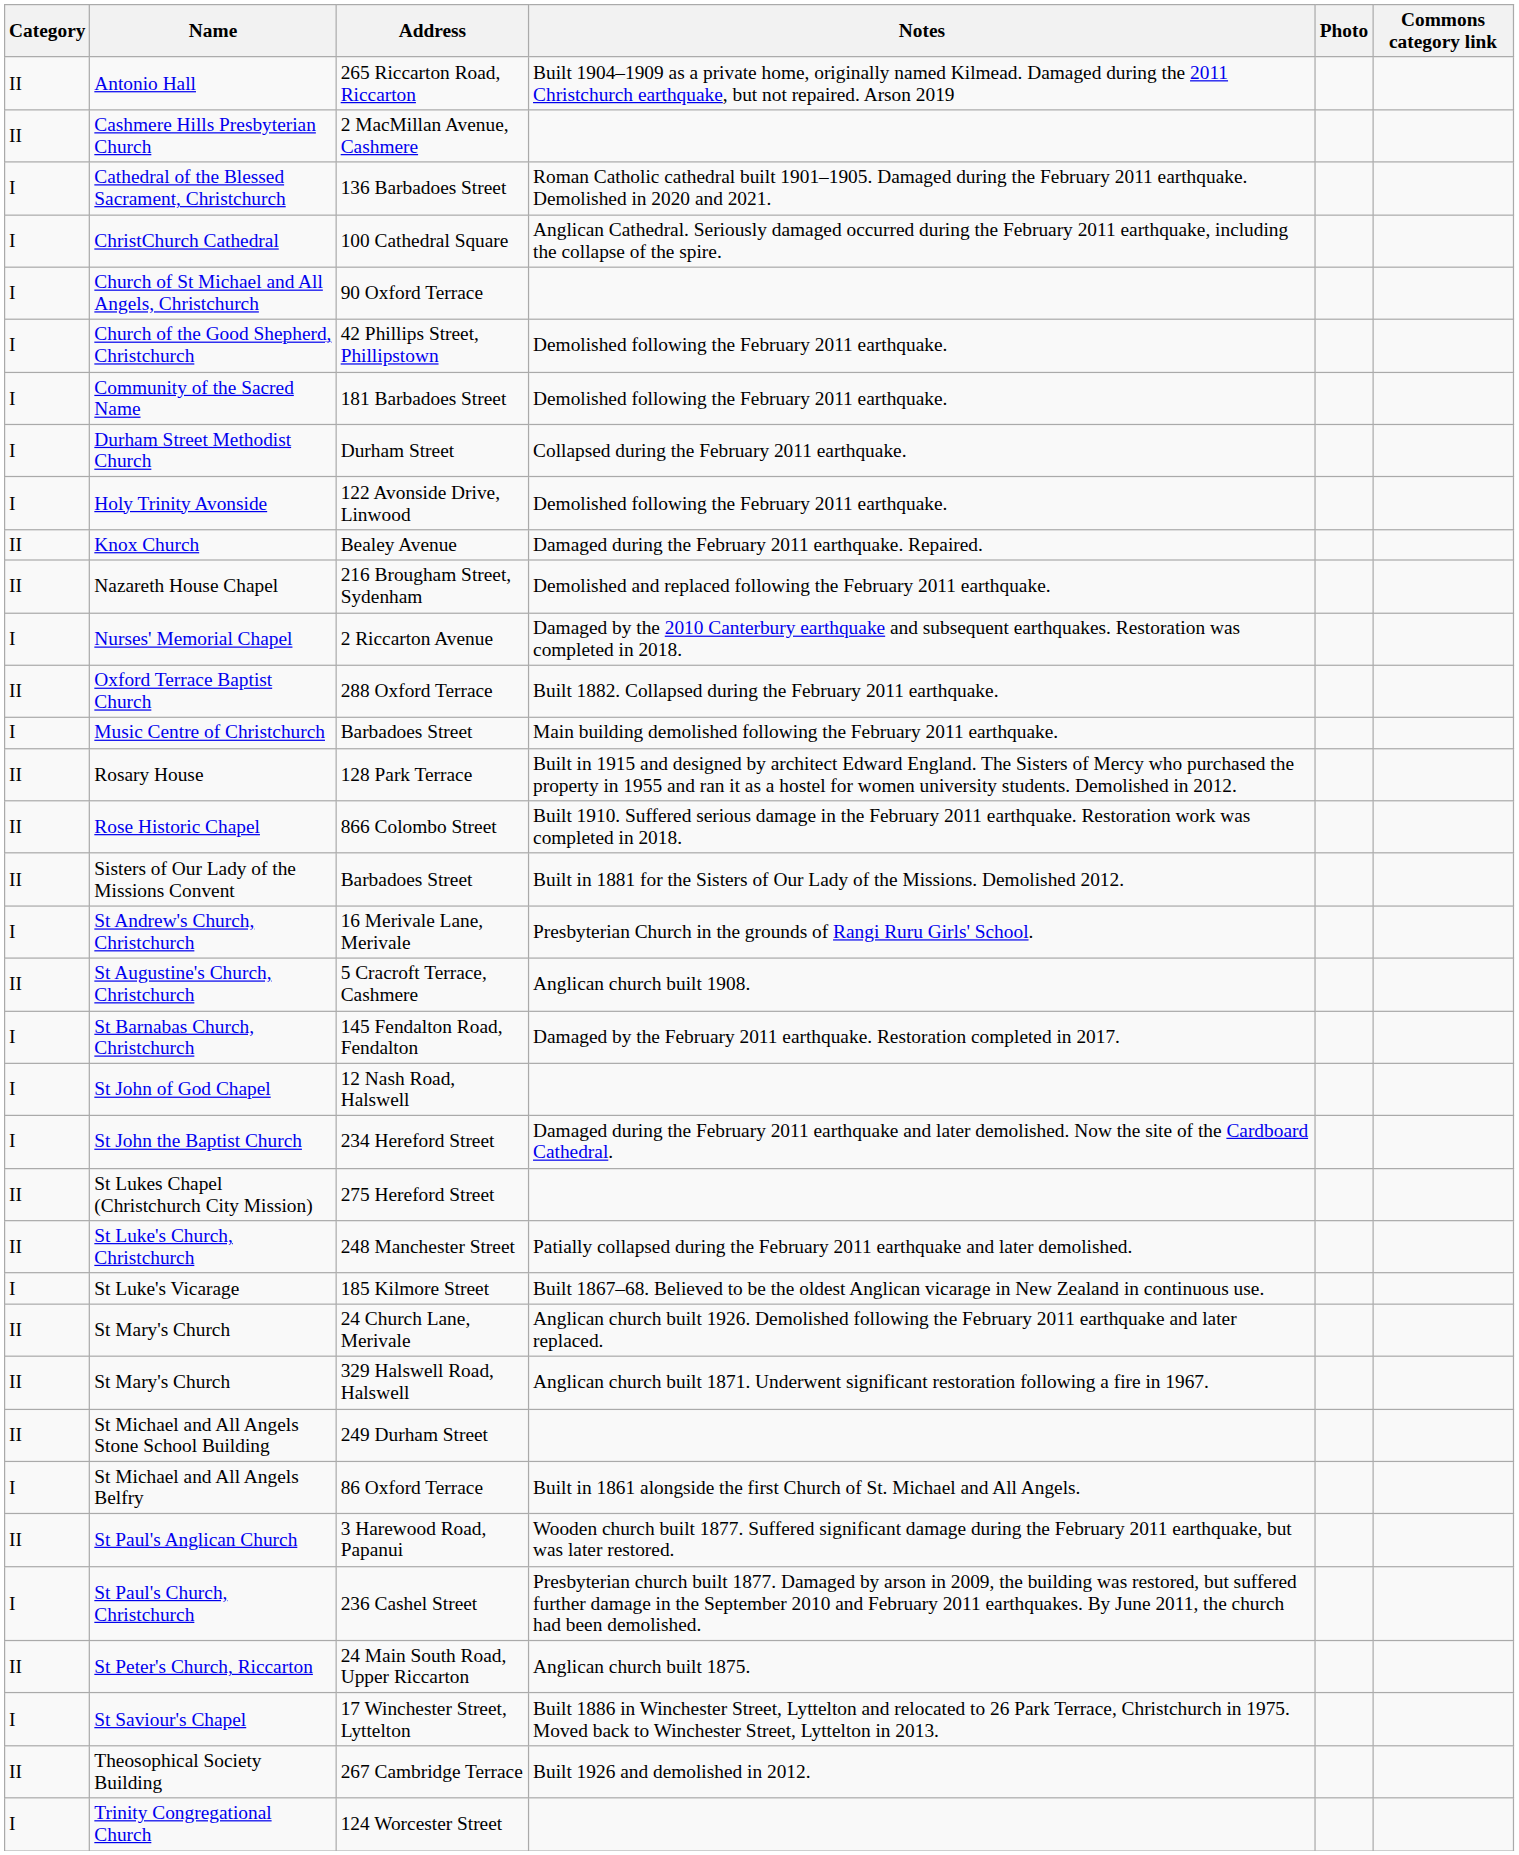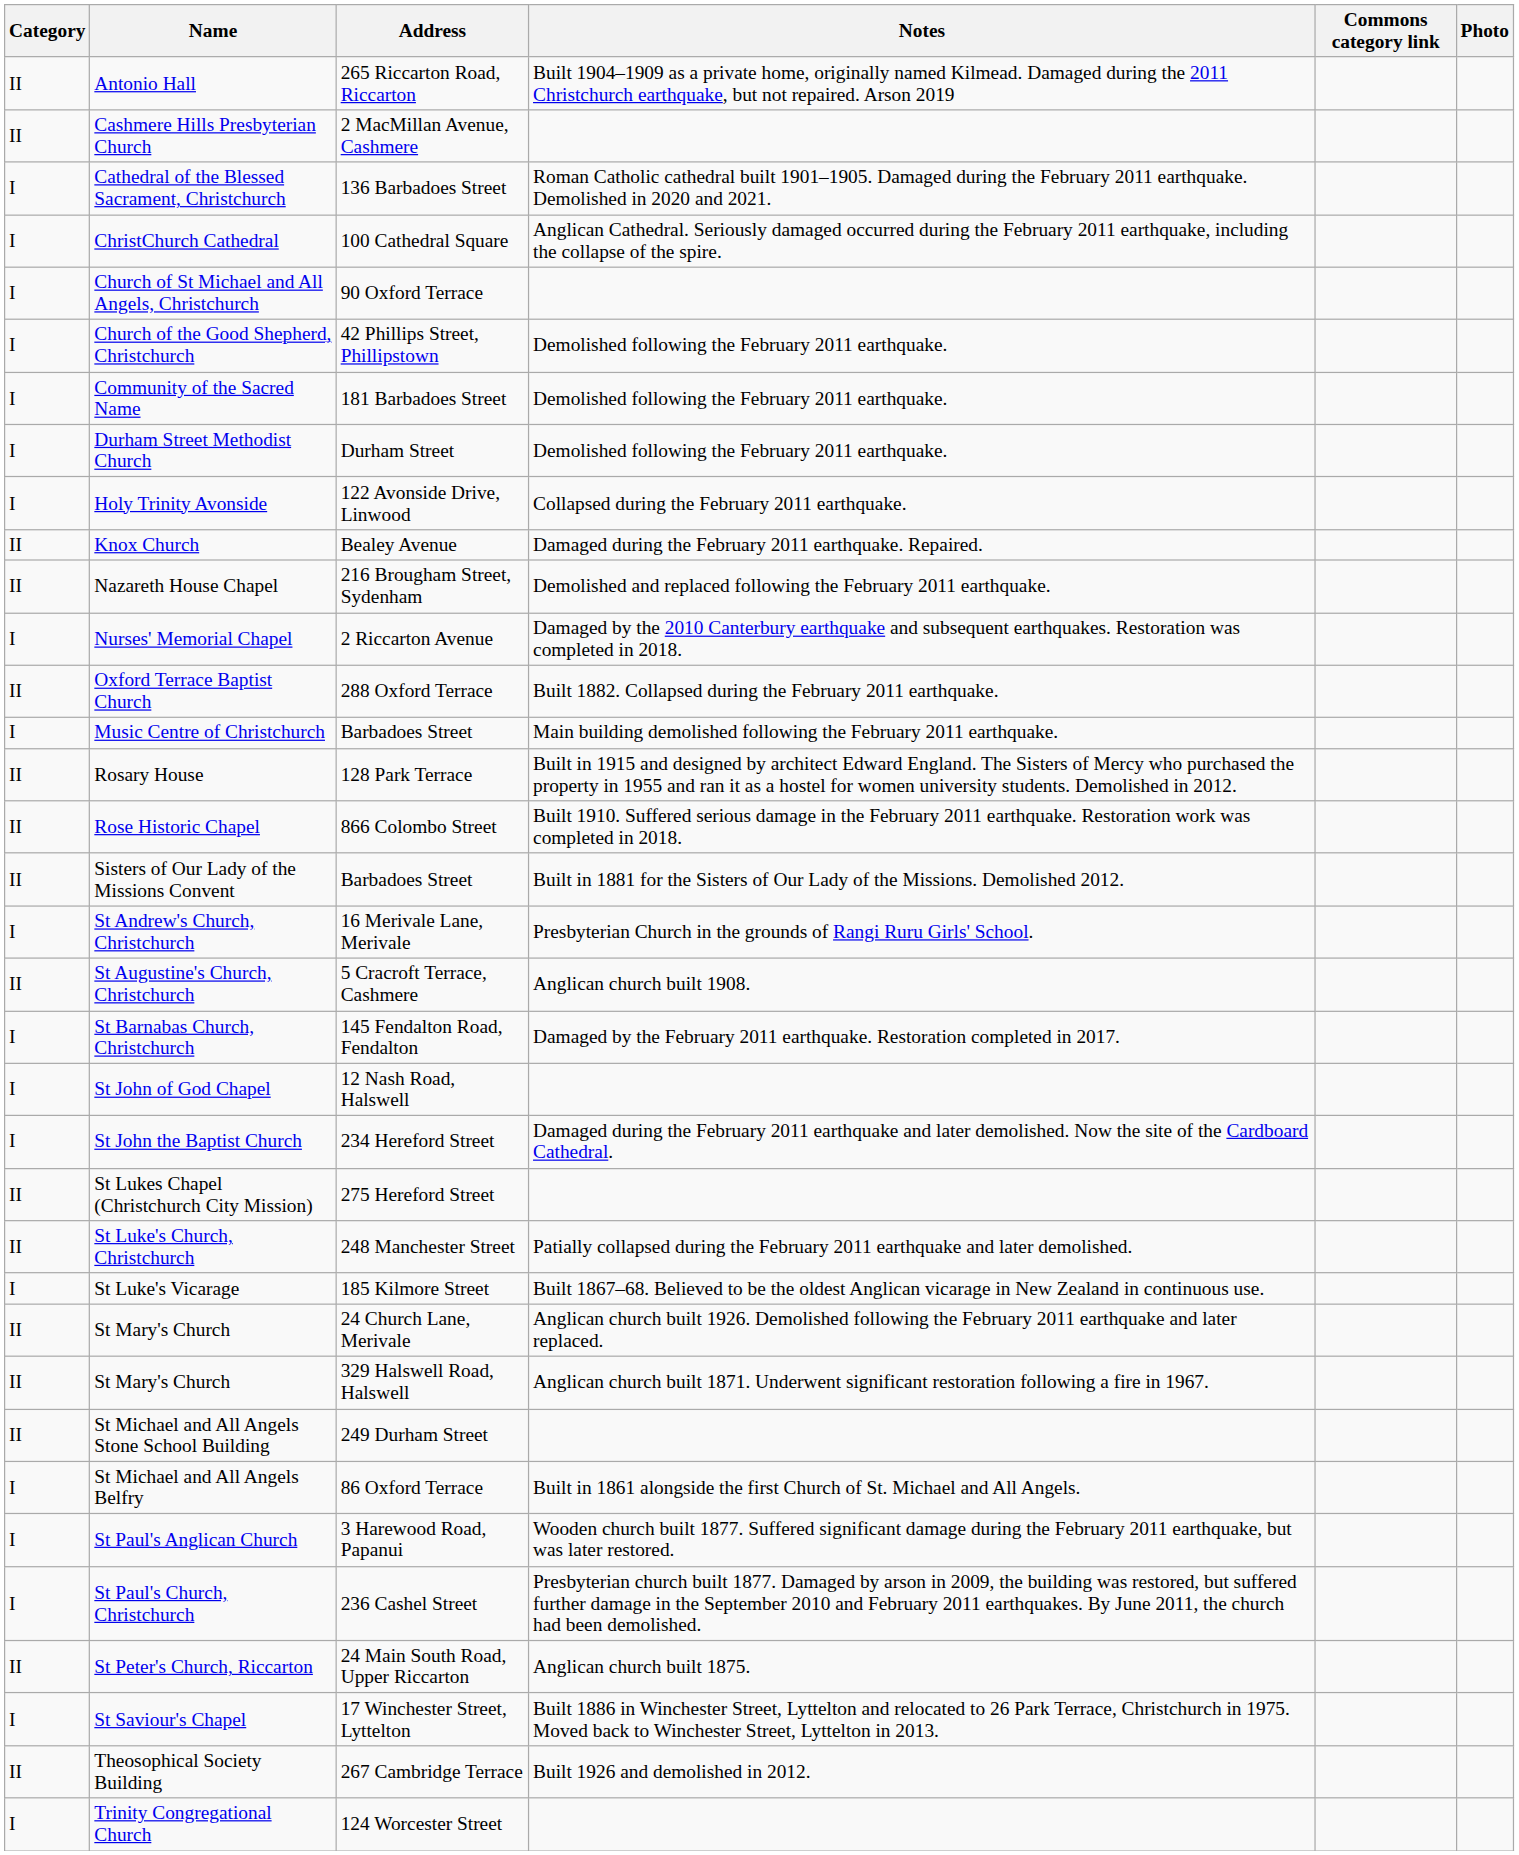columns swapped: Photo <-> Commons category link
Durham Street Methodist Church | Notes: Collapsed during the February 2011 earthquake. -> Demolished following the February 2011 earthquake.
Holy Trinity Avonside | Notes: Demolished following the February 2011 earthquake. -> Collapsed during the February 2011 earthquake.
St Paul's Anglican Church | Category: II -> I
